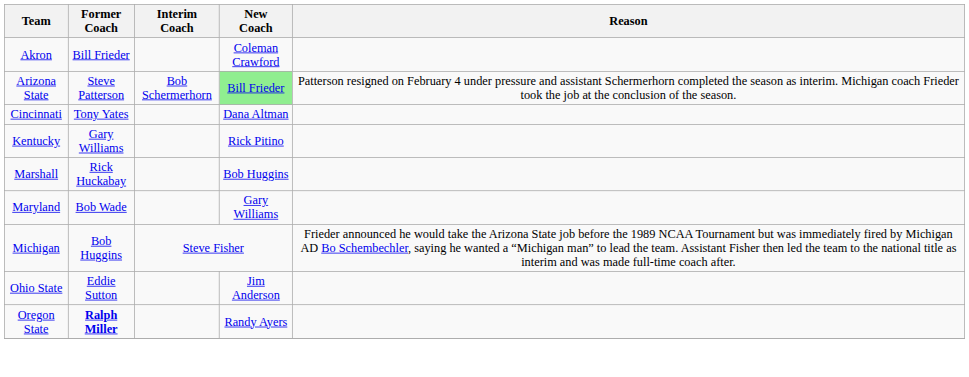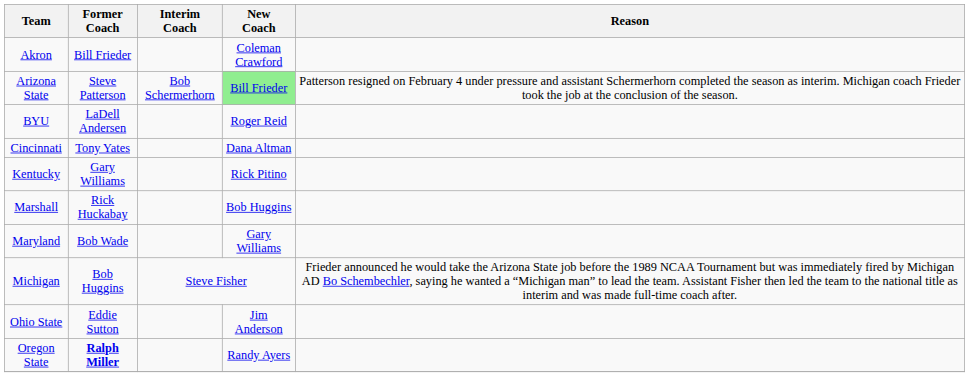+ row: BYU | LaDell Andersen | Roger Reid
